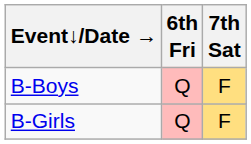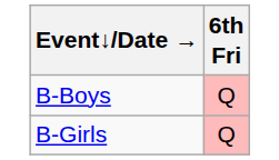- column: 7th Sat | F | F
